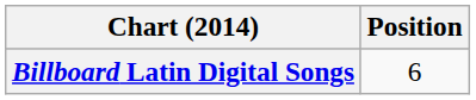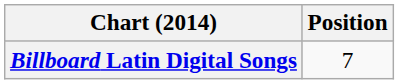Billboard Latin Digital Songs | Position: 6 -> 7
